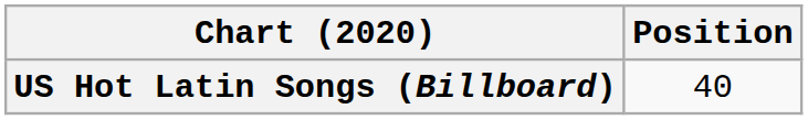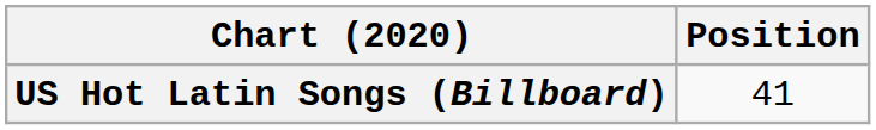US Hot Latin Songs (Billboard) | Position: 40 -> 41
